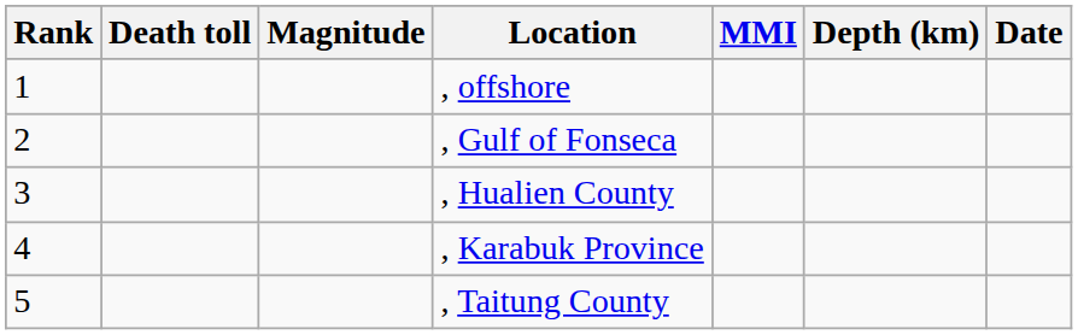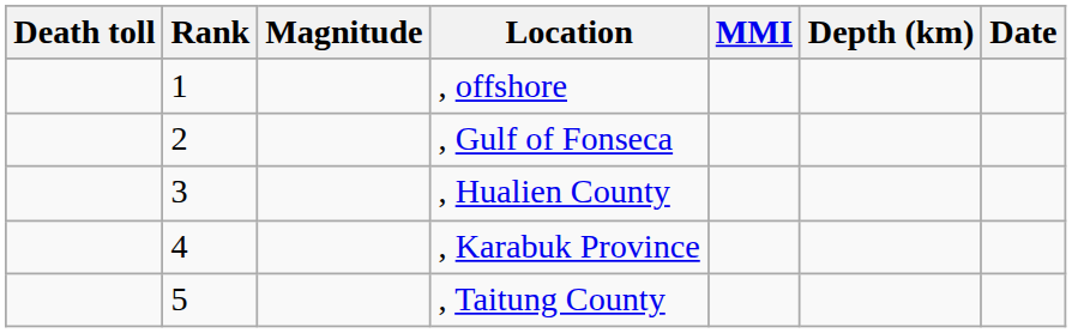columns swapped: Rank <-> Death toll
